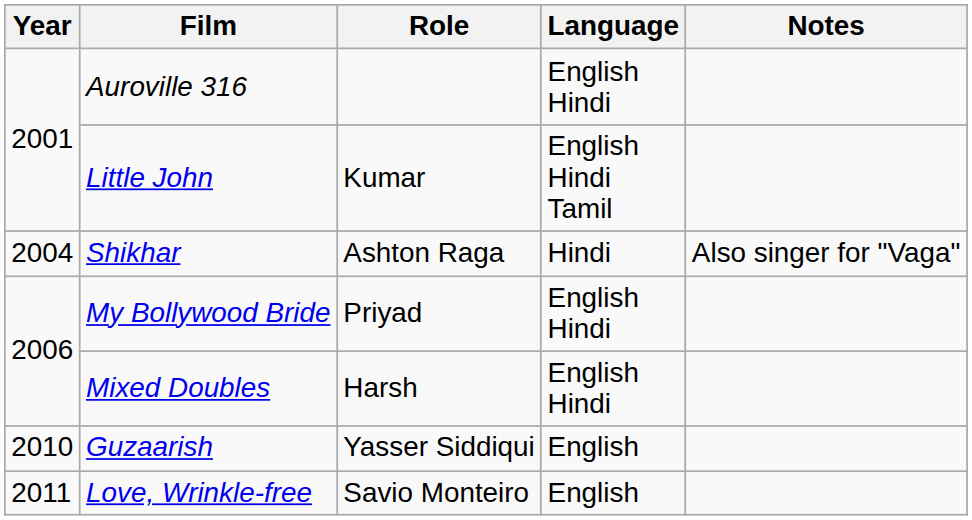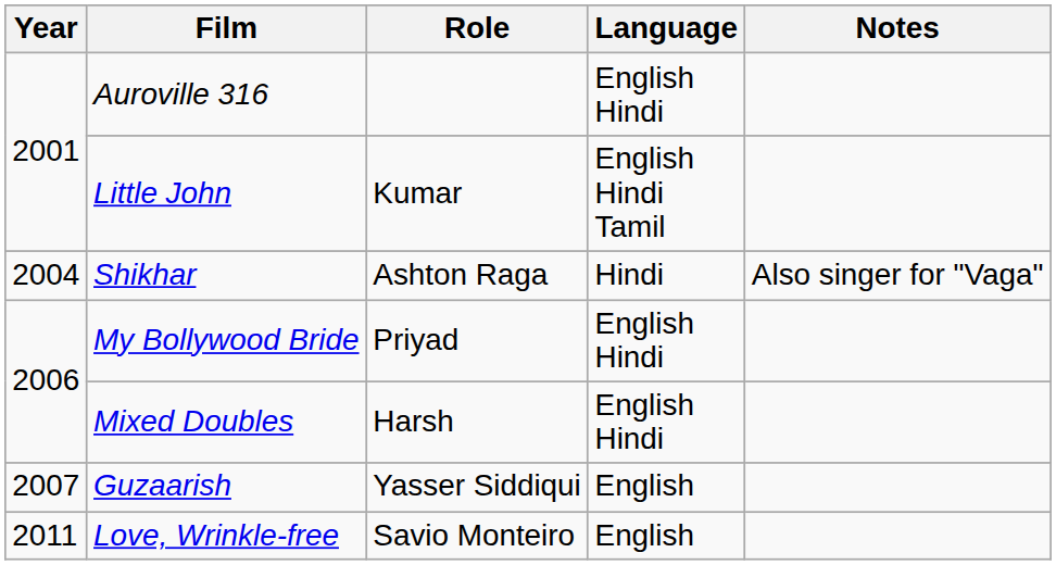Guzaarish | Year: 2010 -> 2007
